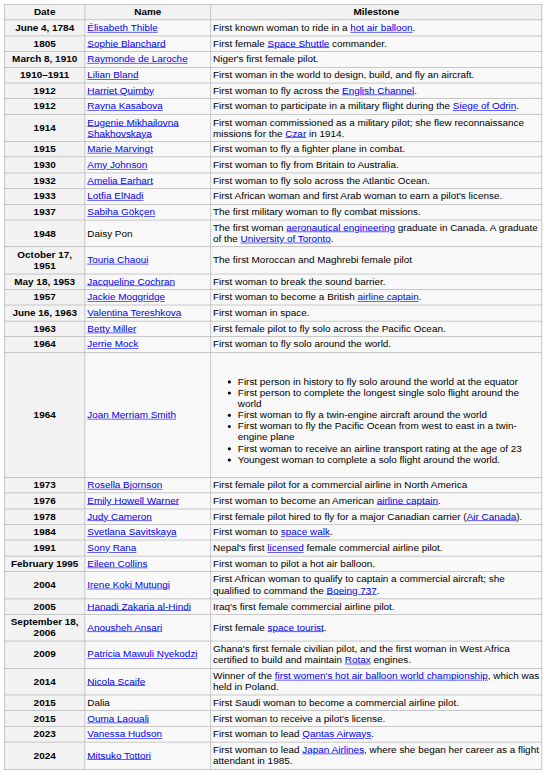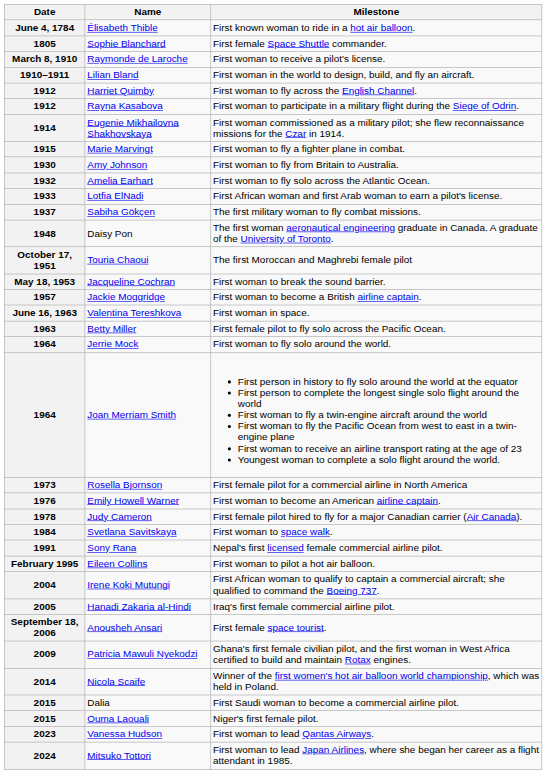March 8, 1910 | Milestone: Niger's first female pilot. -> First woman to receive a pilot's license.
2015 / Ouma Laouali | Milestone: First woman to receive a pilot's license. -> Niger's first female pilot.
